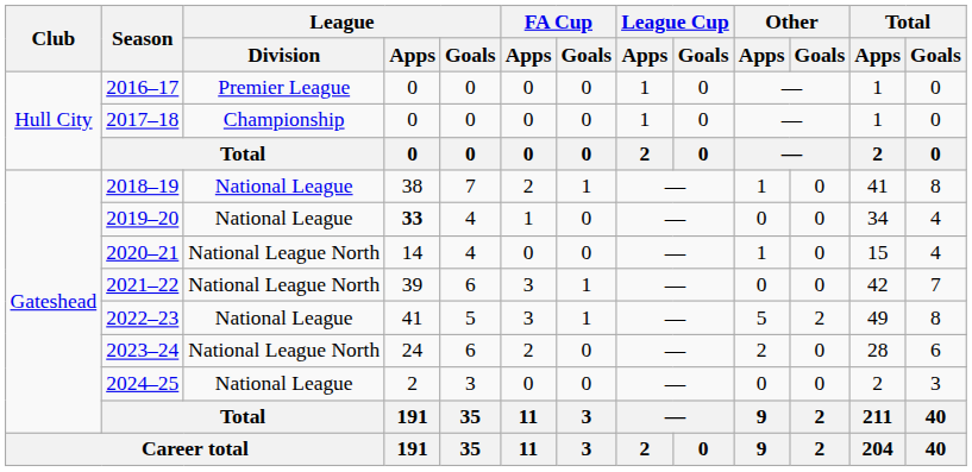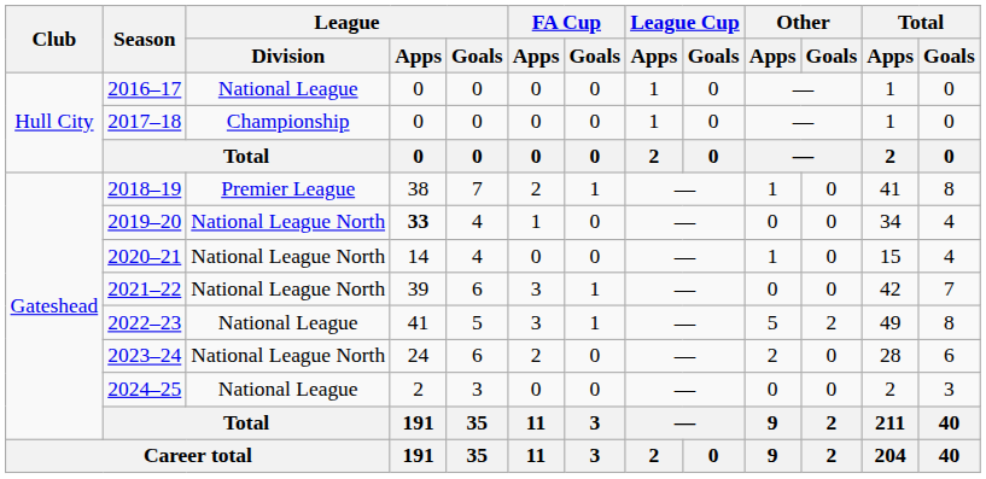2016–17 | League / Division: Premier League -> National League
2018–19 | League / Division: National League -> Premier League
2019–20 | League / Division: National League -> National League North
